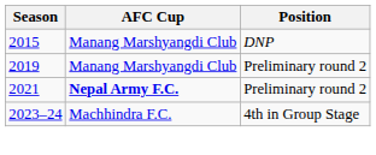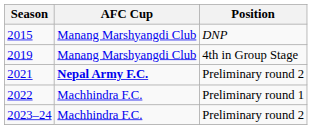2019 | Position: Preliminary round 2 -> 4th in Group Stage
+ row: 2022 | Machhindra F.C. | Preliminary round 1
2023–24 | Position: 4th in Group Stage -> Preliminary round 2
